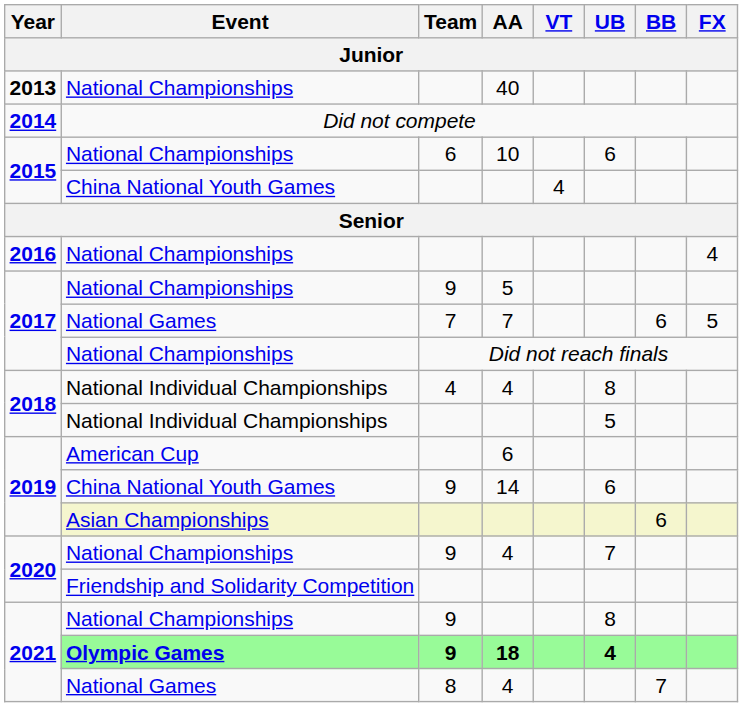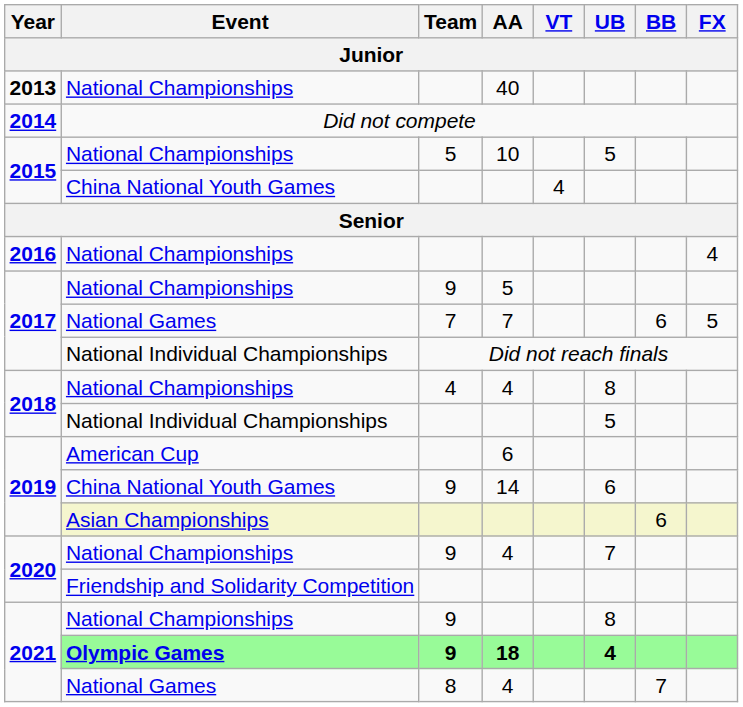10 | Team: 6 -> 5
10 | UB: 6 -> 5
Did not reach finals | Event: National Championships -> National Individual Championships
2018 / 4 | Event: National Individual Championships -> National Championships
